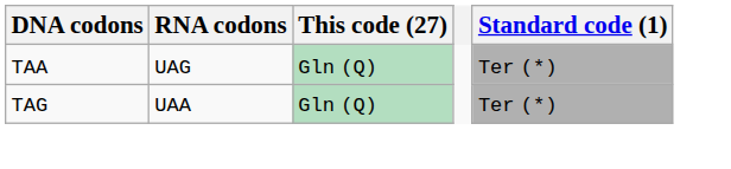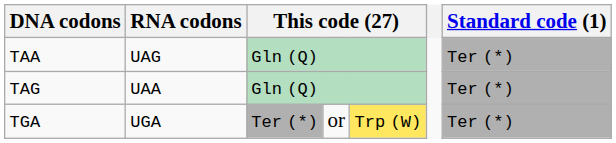+ row: TGA | UGA | Ter (*) | or | Trp (W) | Ter (*)
